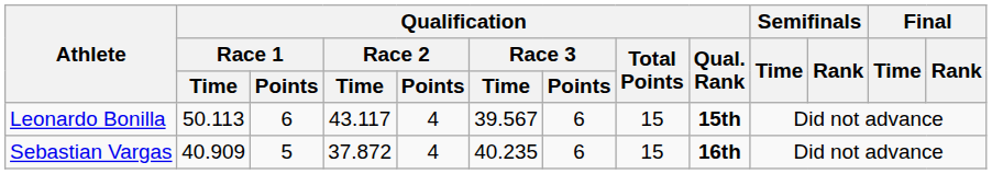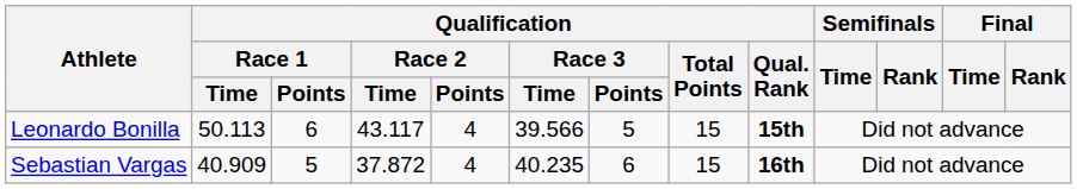Leonardo Bonilla | Qualification / Race 3 / Time: 39.567 -> 39.566
Leonardo Bonilla | Qualification / Race 3 / Points: 6 -> 5
